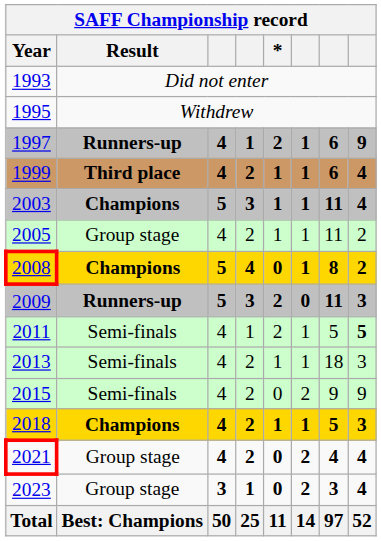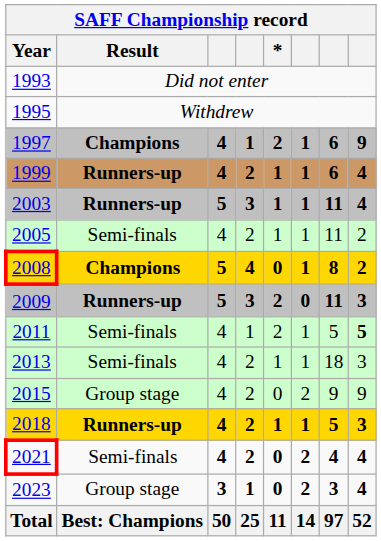1997 | Result: Runners-up -> Champions
1999 | Result: Third place -> Runners-up
2003 | Result: Champions -> Runners-up
2005 | Result: Group stage -> Semi-finals
2015 | Result: Semi-finals -> Group stage
2018 | Result: Champions -> Runners-up
2021 | Result: Group stage -> Semi-finals
